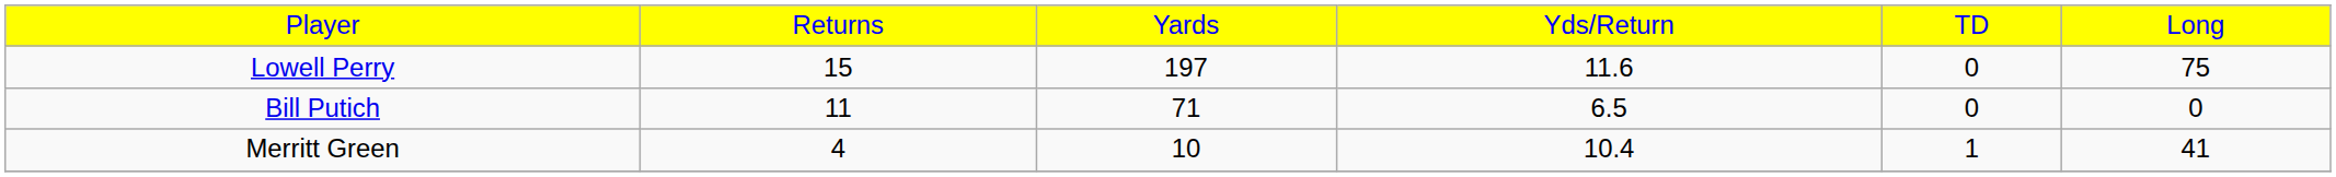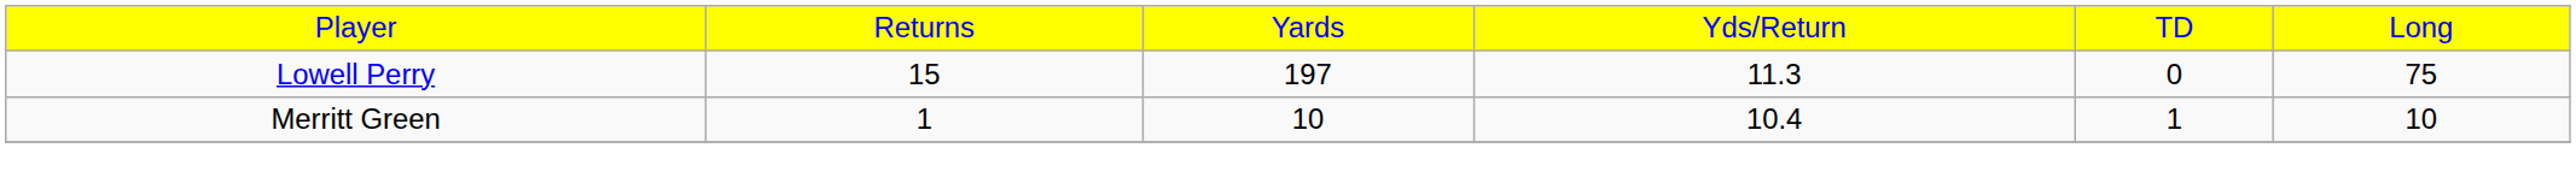Lowell Perry | column 4: 11.6 -> 11.3
- row: Bill Putich | 11 | 71 | 6.5 | 0 | 0
Merritt Green | column 2: 4 -> 1
Merritt Green | column 6: 41 -> 10
